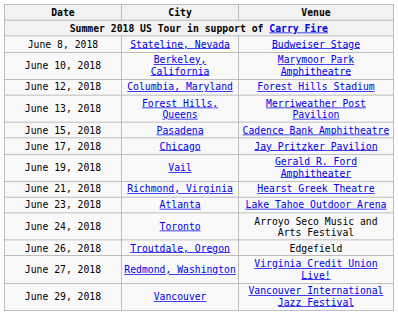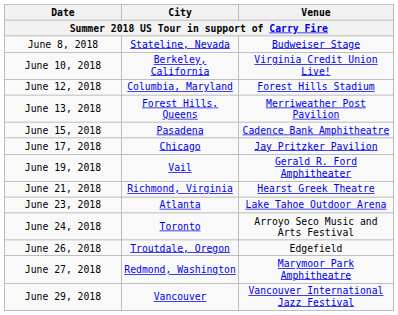June 10, 2018 | Venue: Marymoor Park Amphitheatre -> Virginia Credit Union Live!
June 27, 2018 | Venue: Virginia Credit Union Live! -> Marymoor Park Amphitheatre
